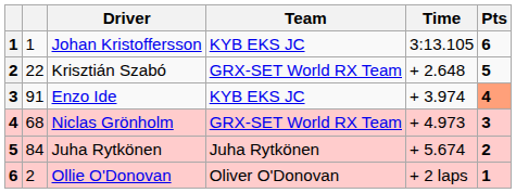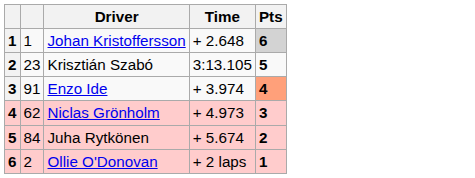- column: Team | KYB EKS JC | GRX-SET World RX Team | KYB EKS JC | GRX-SET World RX Team | Juha Rytkönen | Oliver O'Donovan
Johan Kristoffersson | Time: 3:13.105 -> + 2.648
Johan Kristoffersson | Pts: no background -> lightgrey background
Krisztián Szabó | column 2: 22 -> 23
Krisztián Szabó | Time: + 2.648 -> 3:13.105
Niclas Grönholm | column 2: 68 -> 62
